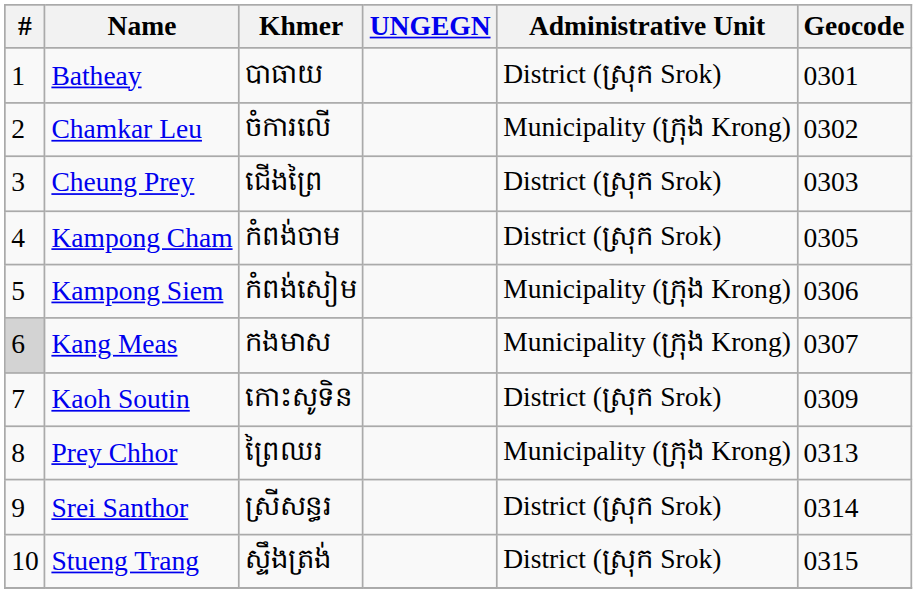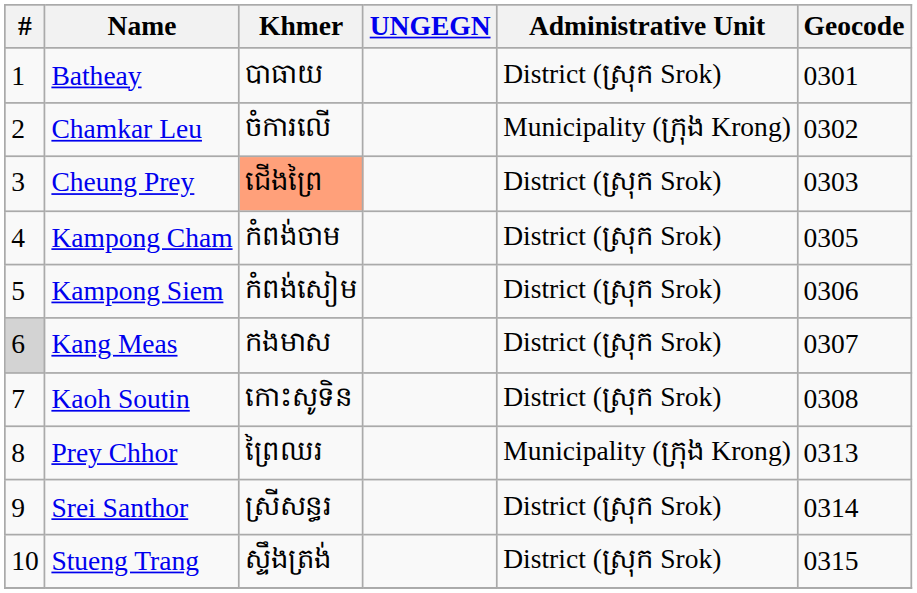Cheung Prey | Khmer: no background -> lightsalmon background
Kampong Siem | Administrative Unit: Municipality (ក្រុង Krong) -> District (ស្រុក Srok)
Kang Meas | Administrative Unit: Municipality (ក្រុង Krong) -> District (ស្រុក Srok)
Kaoh Soutin | Geocode: 0309 -> 0308
